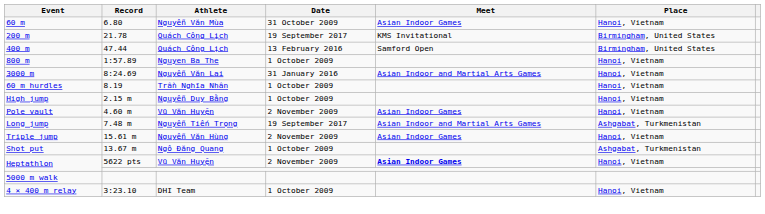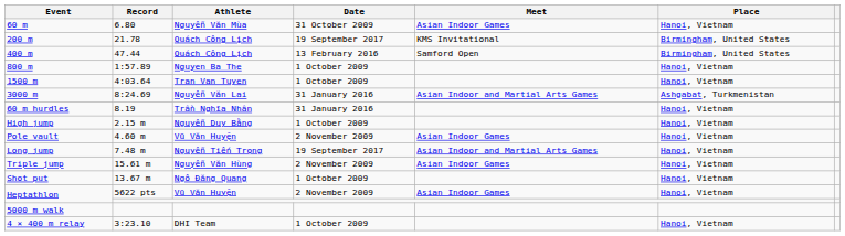+ row: 1500 m | 4:03.64 | Tran Van Tuyen | 1 October 2009 | Hanoi, Vietnam
3000 m | Place: Hanoi, Vietnam -> Ashgabat, Turkmenistan
60 m hurdles | Date: 1 October 2009 -> 31 January 2016
Long jump | Place: Ashgabat, Turkmenistan -> Hanoi, Vietnam
Shot put | Place: Ashgabat, Turkmenistan -> Hanoi, Vietnam
Heptathlon / 5622 pts | Meet: bold -> normal
